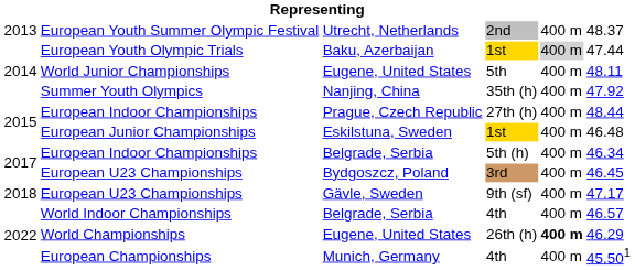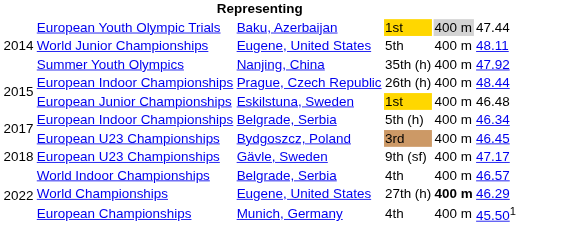- row: 2013 | European Youth Summer Olympic Festival | Utrecht, Netherlands | 2nd | 400 m | 48.37
European Indoor Championships / Prague, Czech Republic | column 4: 27th (h) -> 26th (h)
World Championships | column 4: 26th (h) -> 27th (h)
